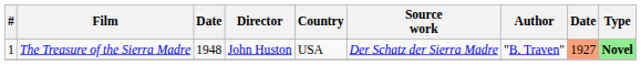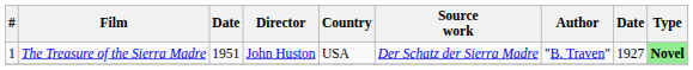The Treasure of the Sierra Madre | column 3: 1948 -> 1951
The Treasure of the Sierra Madre | column 8: lightsalmon background -> no background
